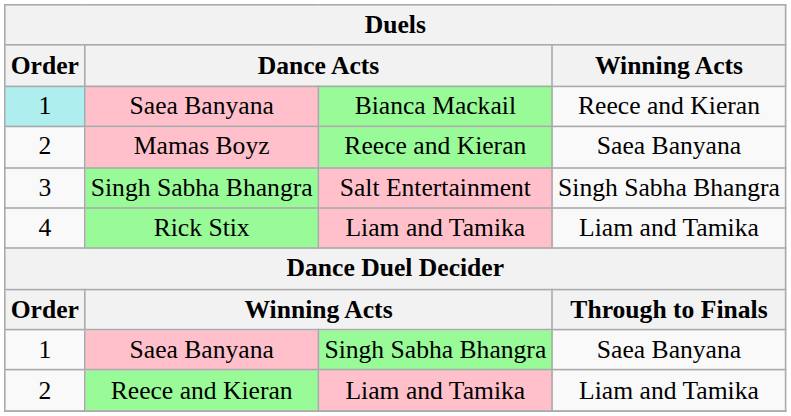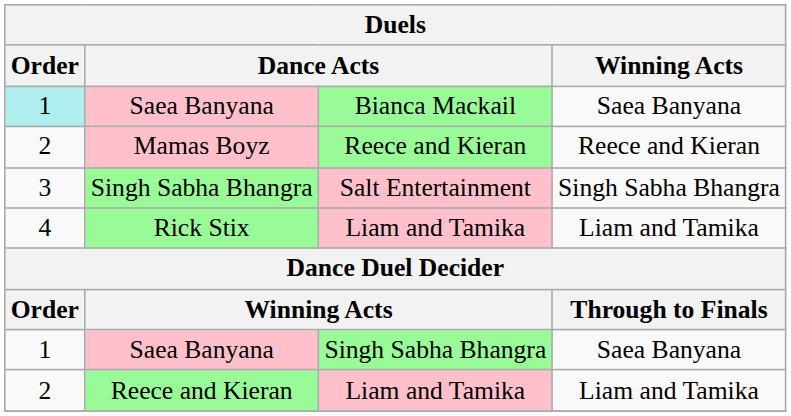Saea Banyana / Bianca Mackail | Winning Acts: Reece and Kieran -> Saea Banyana
Mamas Boyz | Winning Acts: Saea Banyana -> Reece and Kieran
